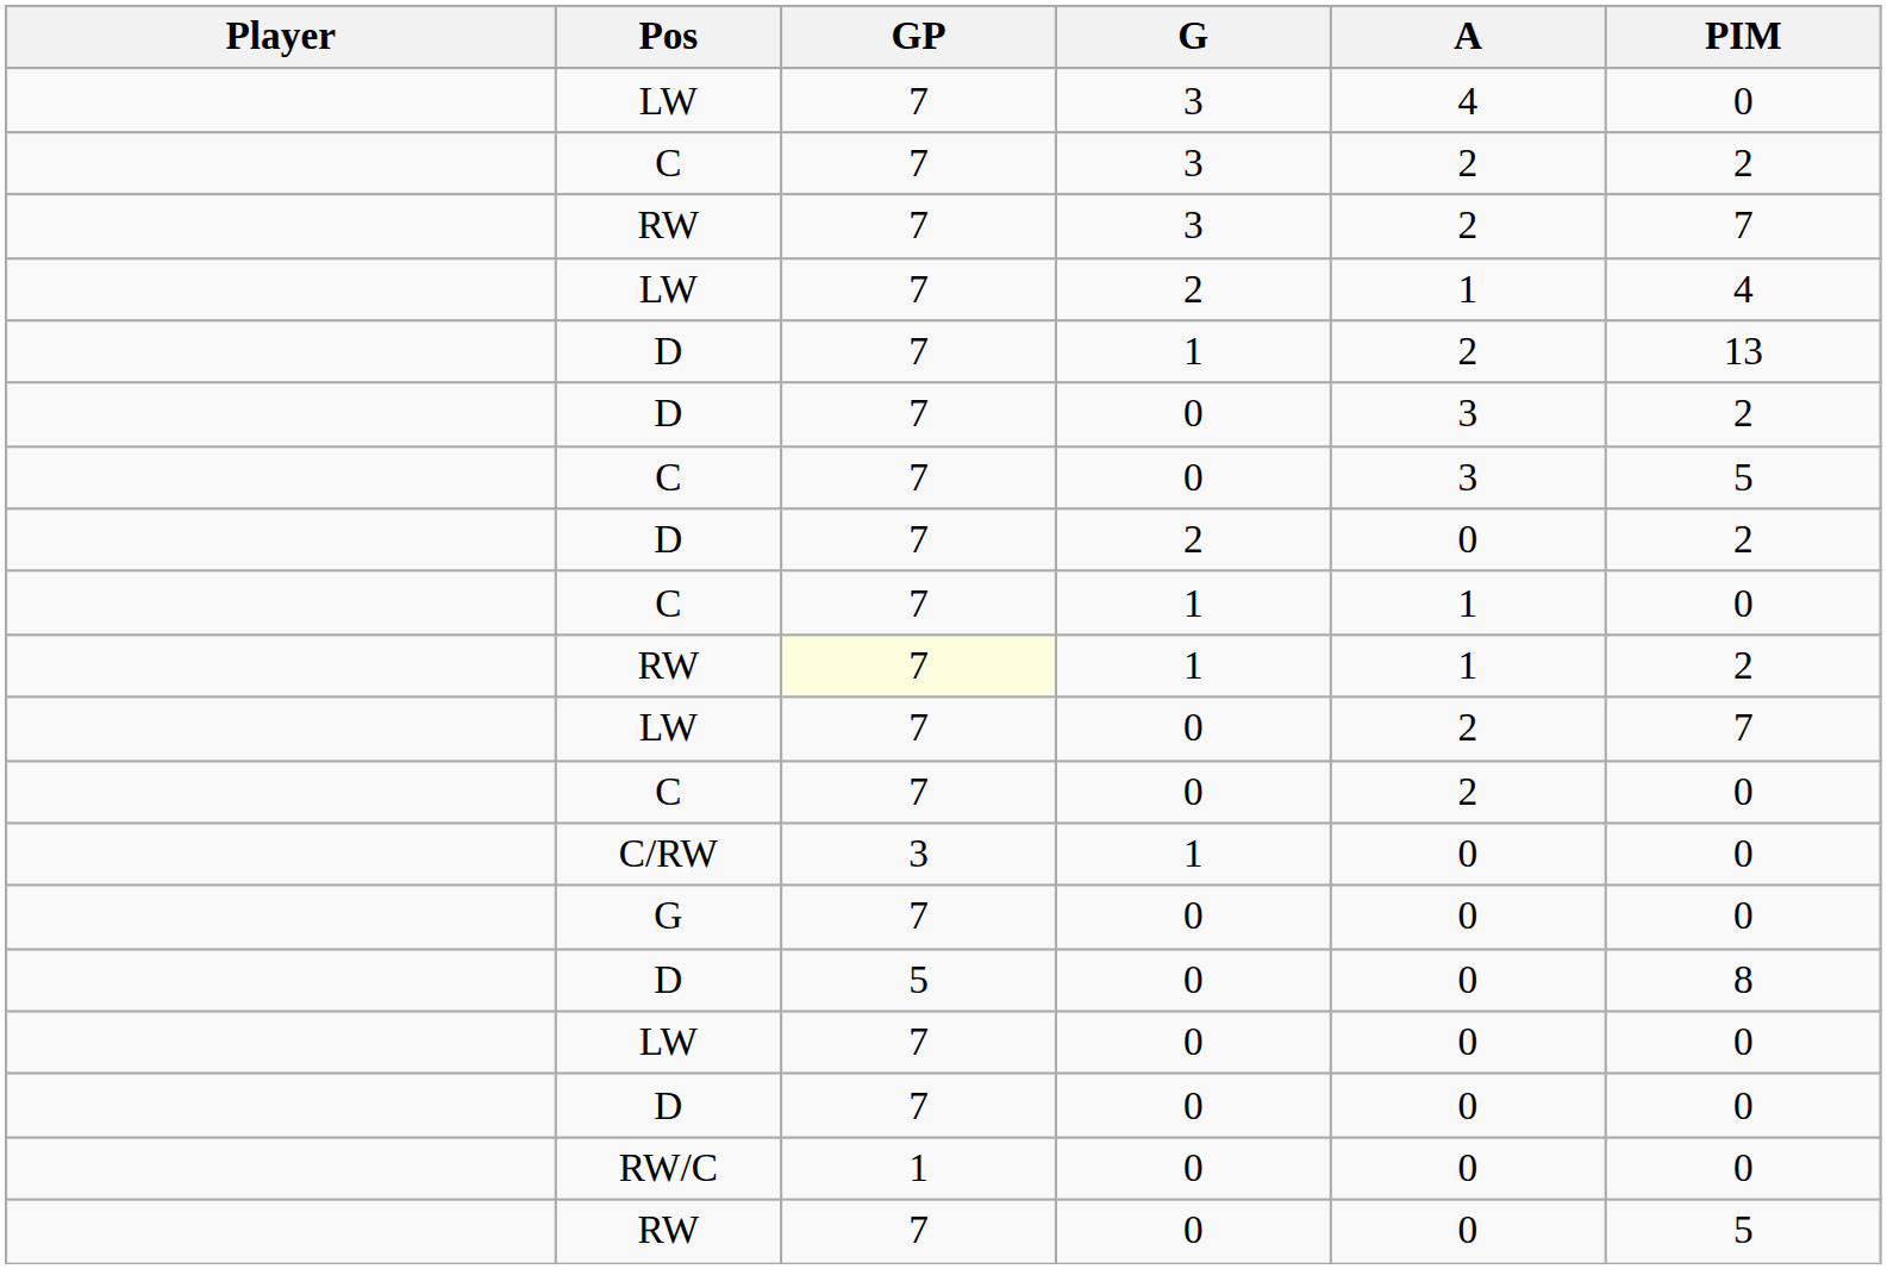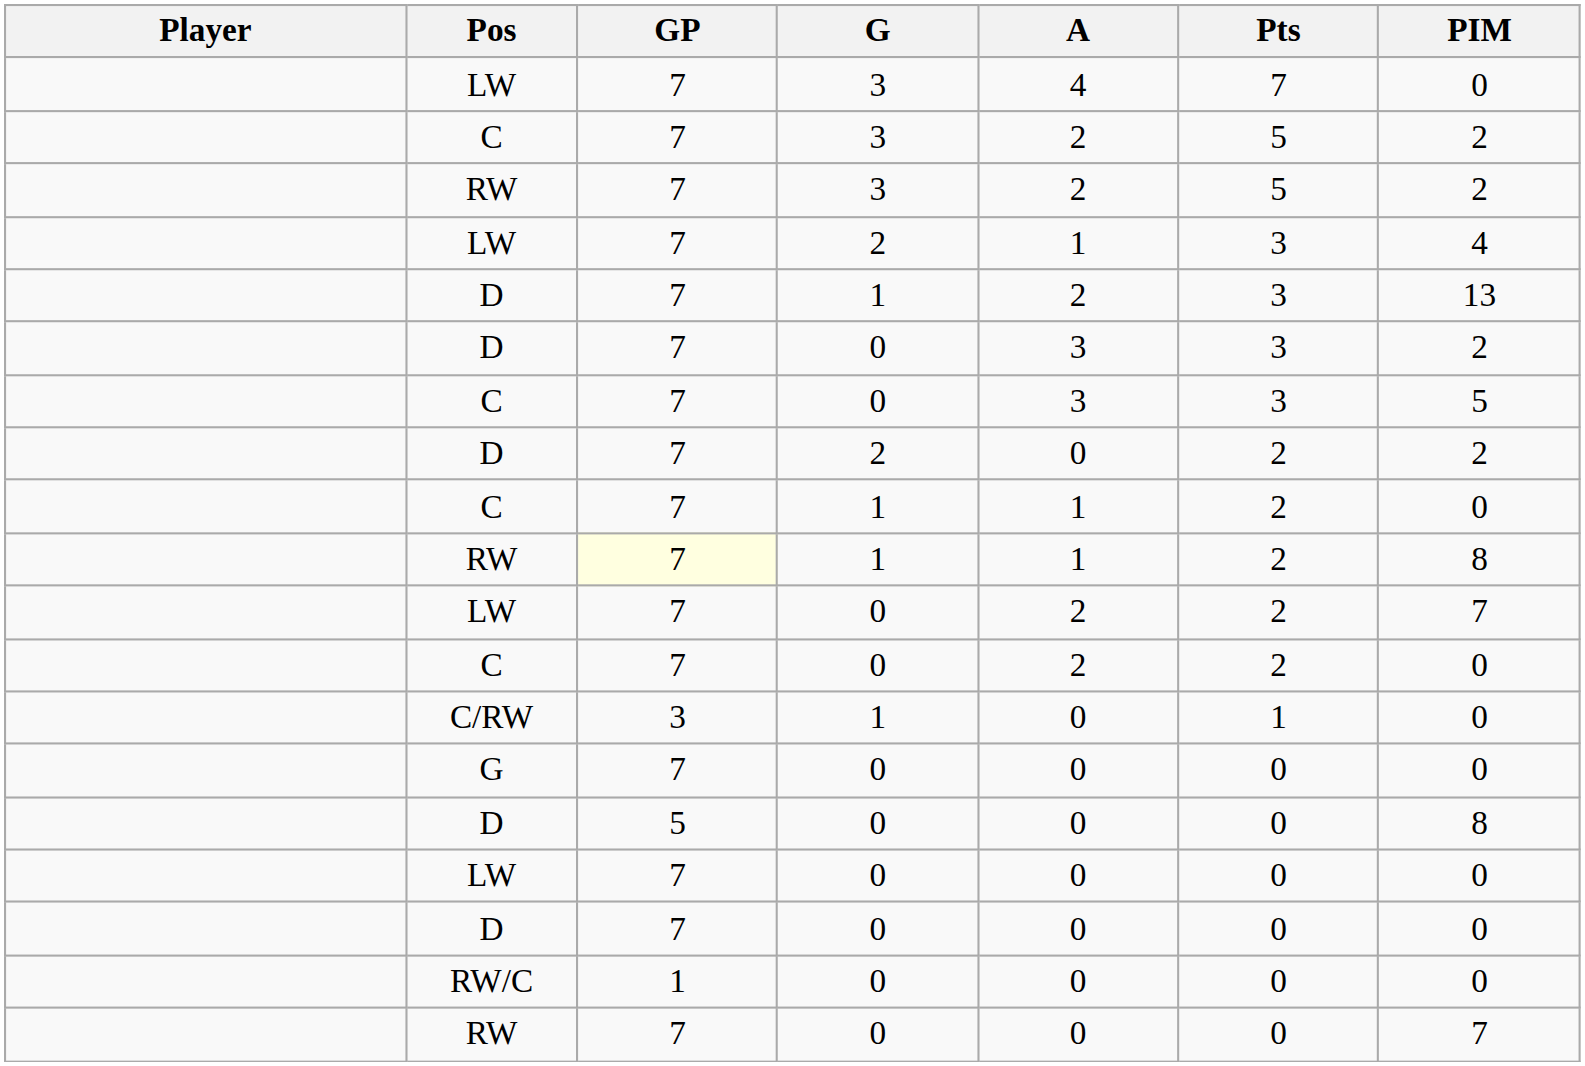+ column: Pts | 7 | 5 | 5 | 3 | 3 | 3 | 3 | 2 | 2 | 2 | 2 | 2 | 1 | 0 | 0 | 0 | 0 | 0 | 0
RW / 3 | PIM: 7 -> 2
RW / 1 | PIM: 2 -> 8
RW / 0 | PIM: 5 -> 7
